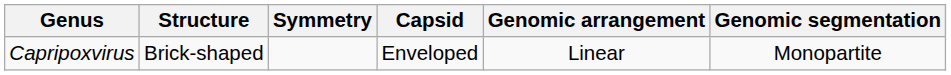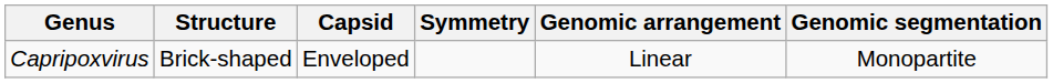columns swapped: Symmetry <-> Capsid
